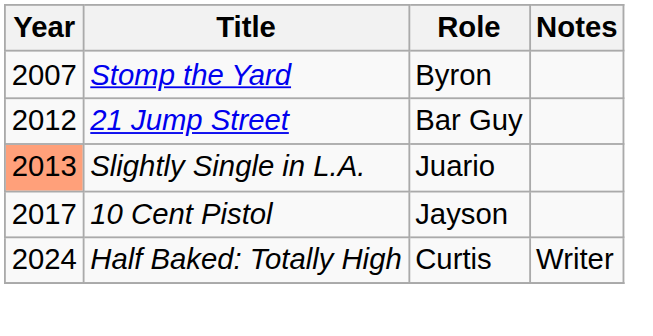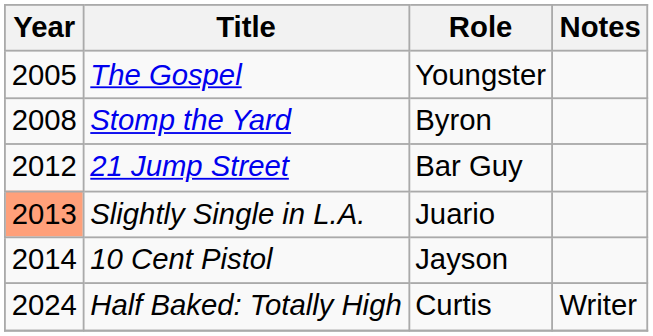+ row: 2005 | The Gospel | Youngster
Stomp the Yard | Year: 2007 -> 2008
10 Cent Pistol | Year: 2017 -> 2014
